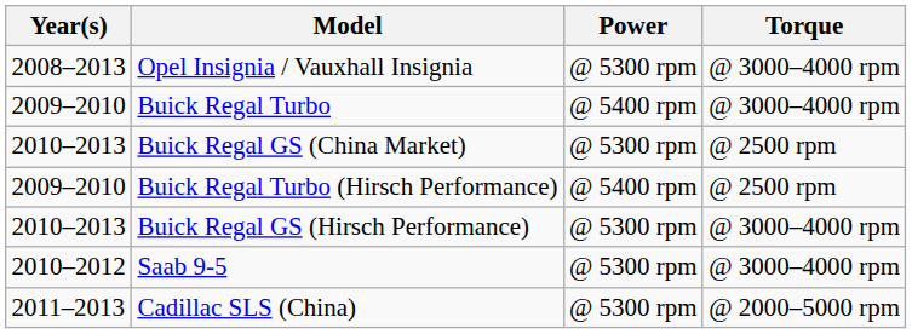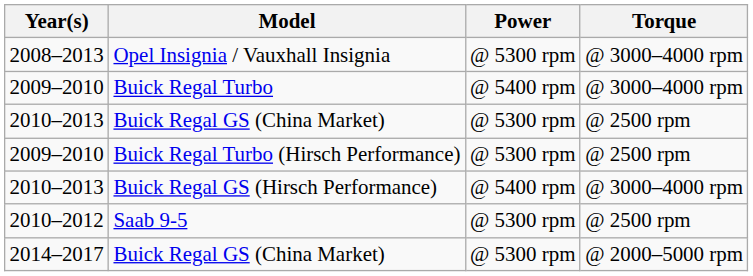Buick Regal Turbo (Hirsch Performance) | Power: @ 5400 rpm -> @ 5300 rpm
Buick Regal GS (Hirsch Performance) | Power: @ 5300 rpm -> @ 5400 rpm
Saab 9-5 | Torque: @ 3000–4000 rpm -> @ 2500 rpm
- row: 2011–2013 | Cadillac SLS (China) | @ 5300 rpm | @ 2000–5000 rpm
+ row: 2014–2017 | Buick Regal GS (China Market) | @ 5300 rpm | @ 2000–5000 rpm
